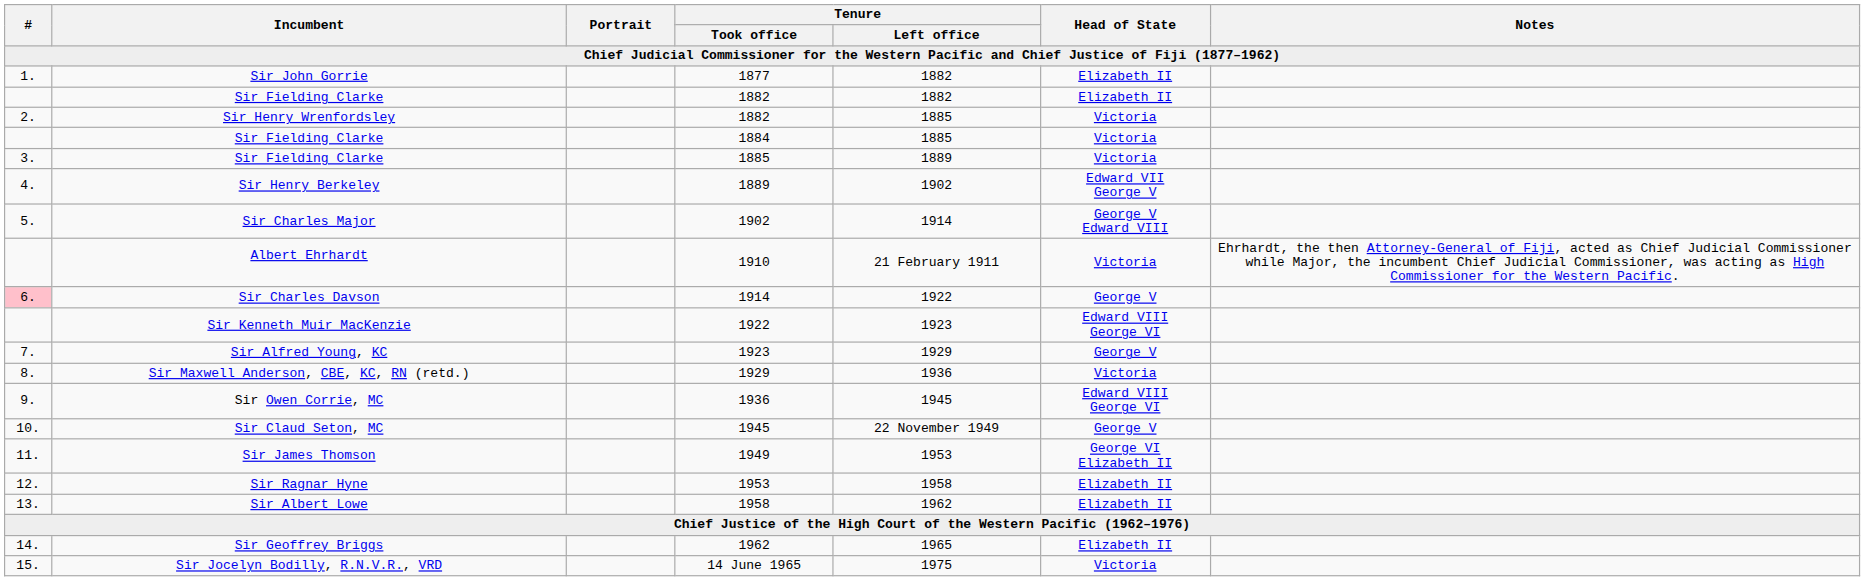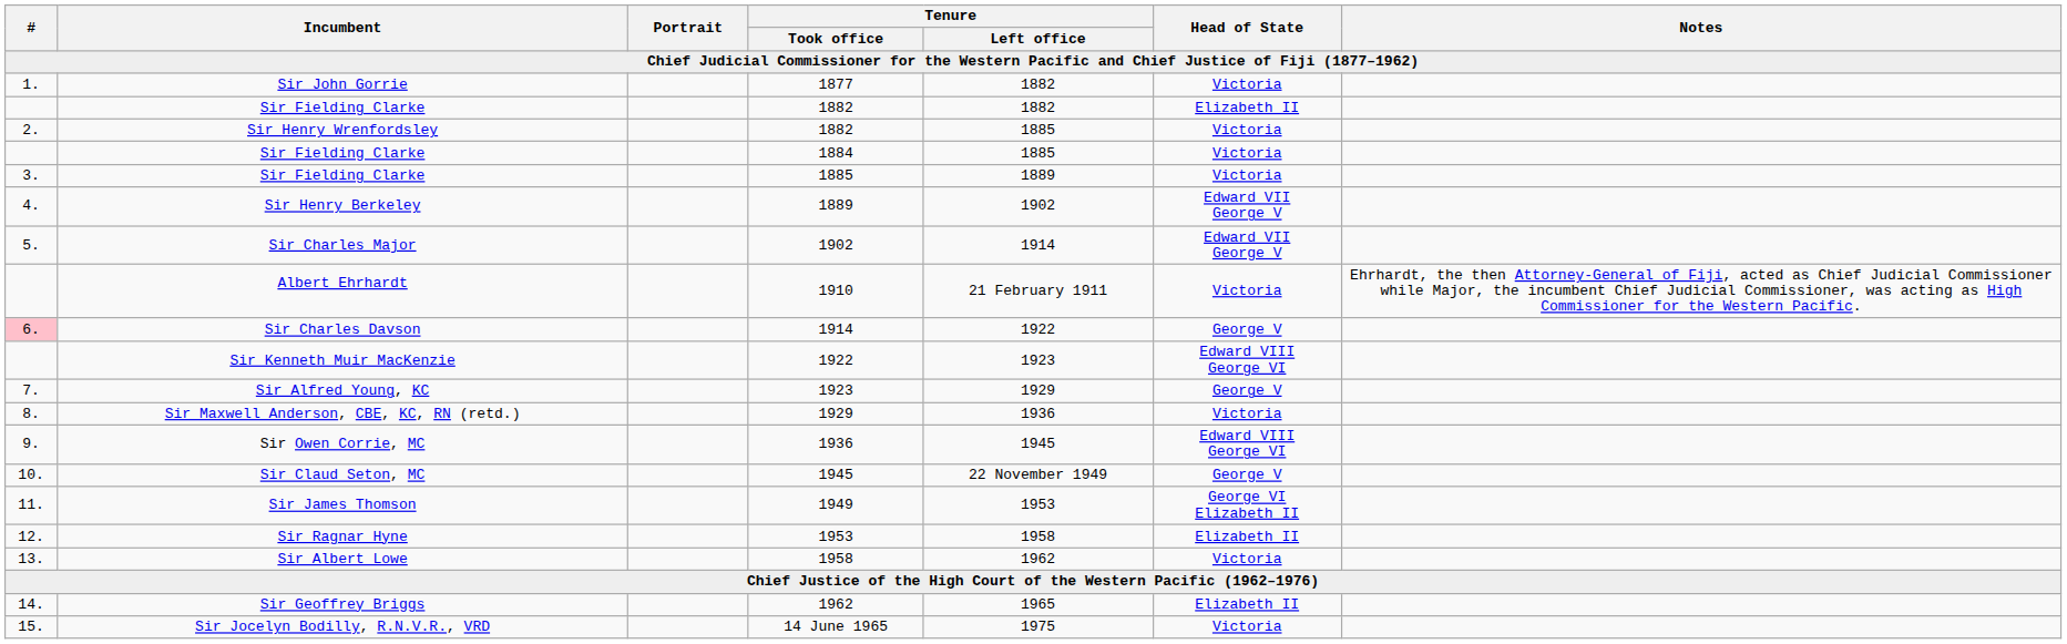Sir John Gorrie | Head of State: Elizabeth II -> Victoria
Sir Charles Major | Head of State: George V Edward VIII -> Edward VII George V
Sir Albert Lowe | Head of State: Elizabeth II -> Victoria
